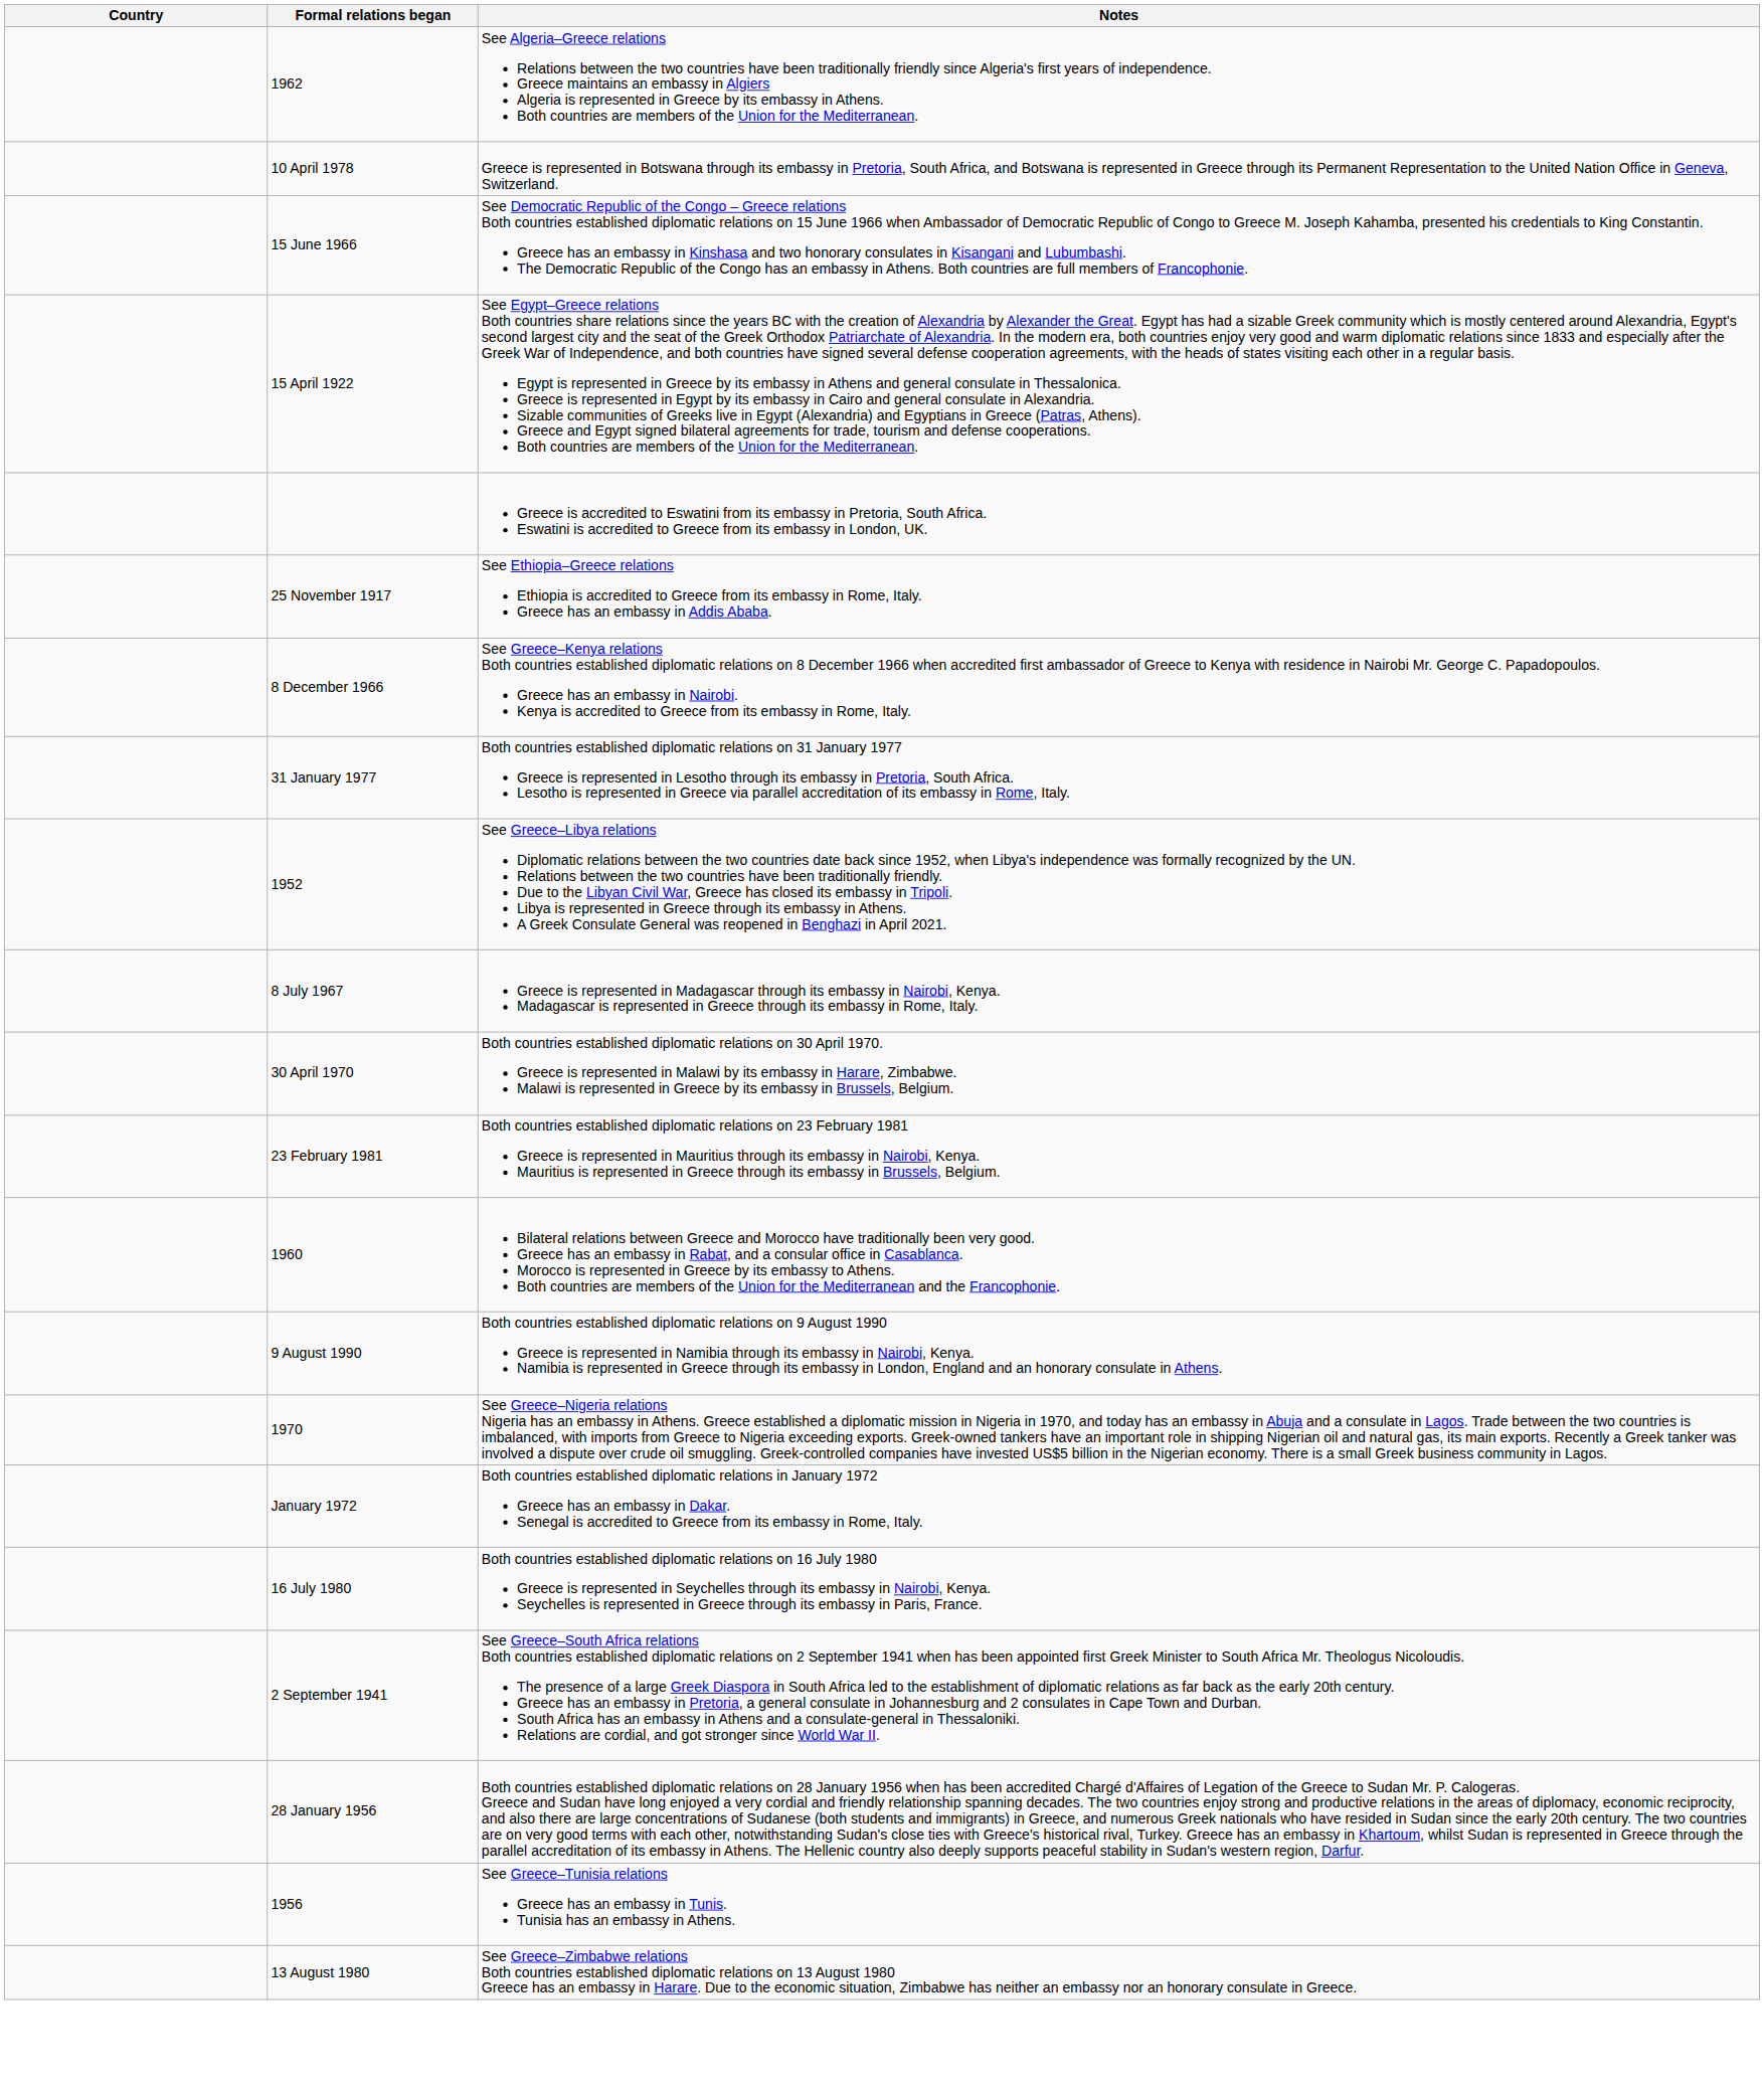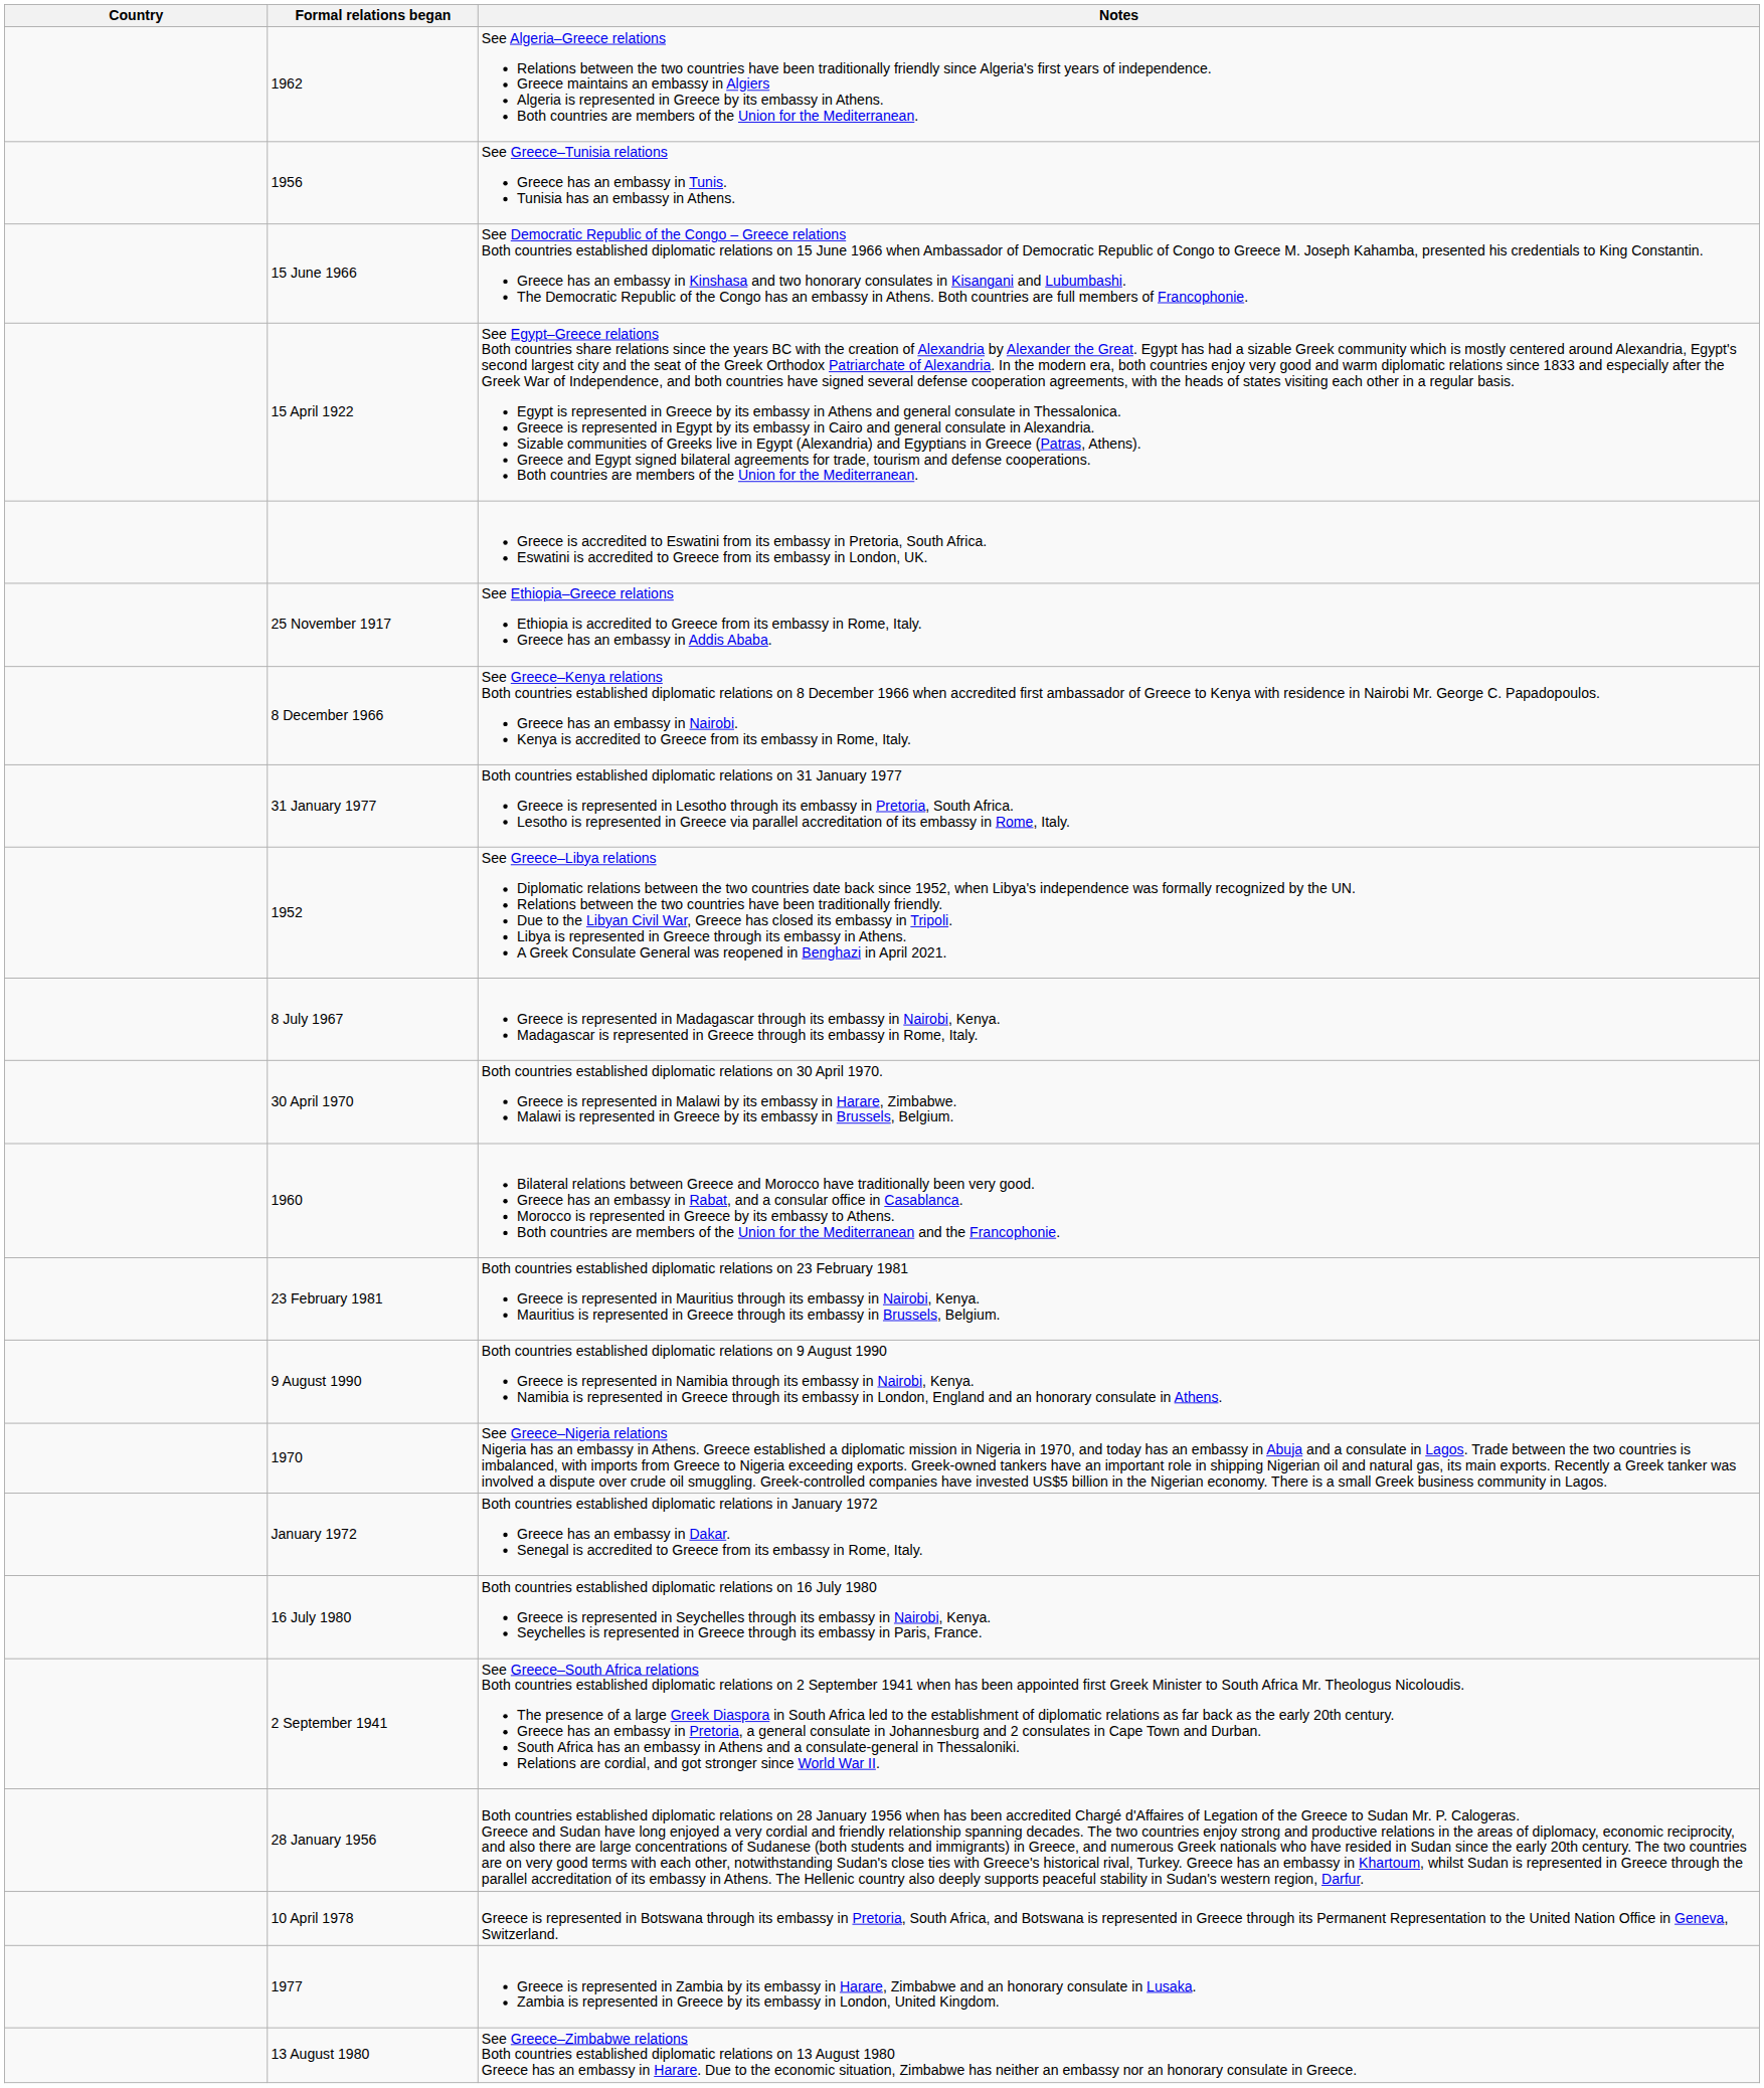rows swapped: 10 April 1978 <-> 1956
rows swapped: 23 February 1981 <-> 1960
+ row: 1977 | Greece is represented in Zambia by its embassy in Harare, Zimbabwe and an honorary consulate in Lusaka. Zambia is represented in Greece by its embassy in London, United Kingdom.
